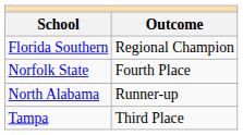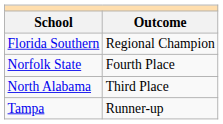North Alabama | Outcome: Runner-up -> Third Place
Tampa | Outcome: Third Place -> Runner-up
